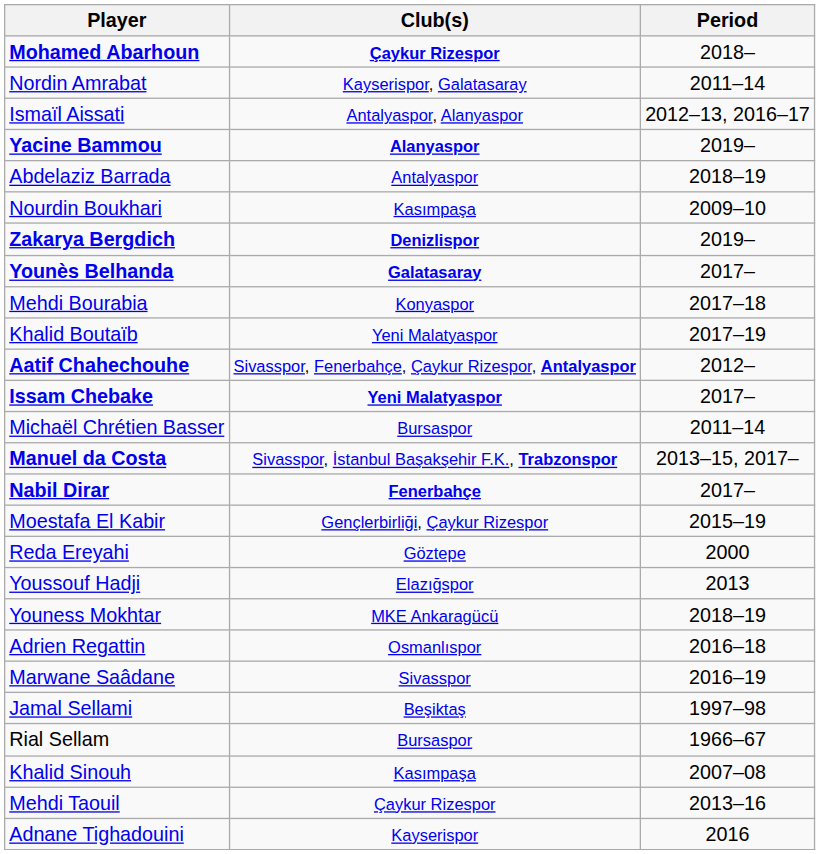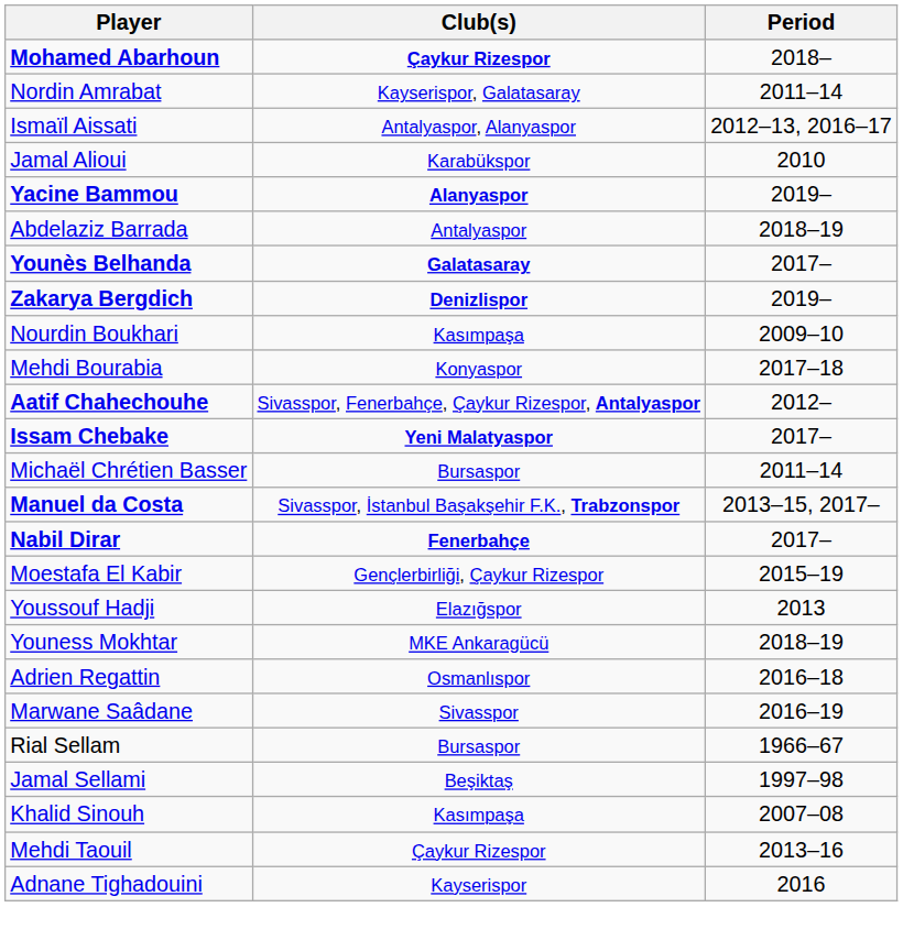+ row: Jamal Alioui | Karabükspor | 2010
rows swapped: Younès Belhanda <-> Nourdin Boukhari
- row: Khalid Boutaïb | Yeni Malatyaspor | 2017–19
- row: Reda Ereyahi | Göztepe | 2000
rows swapped: Rial Sellam <-> Jamal Sellami
